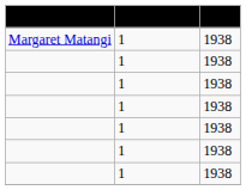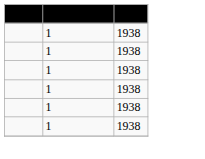- row: Margaret Matangi | 1 | 1938
